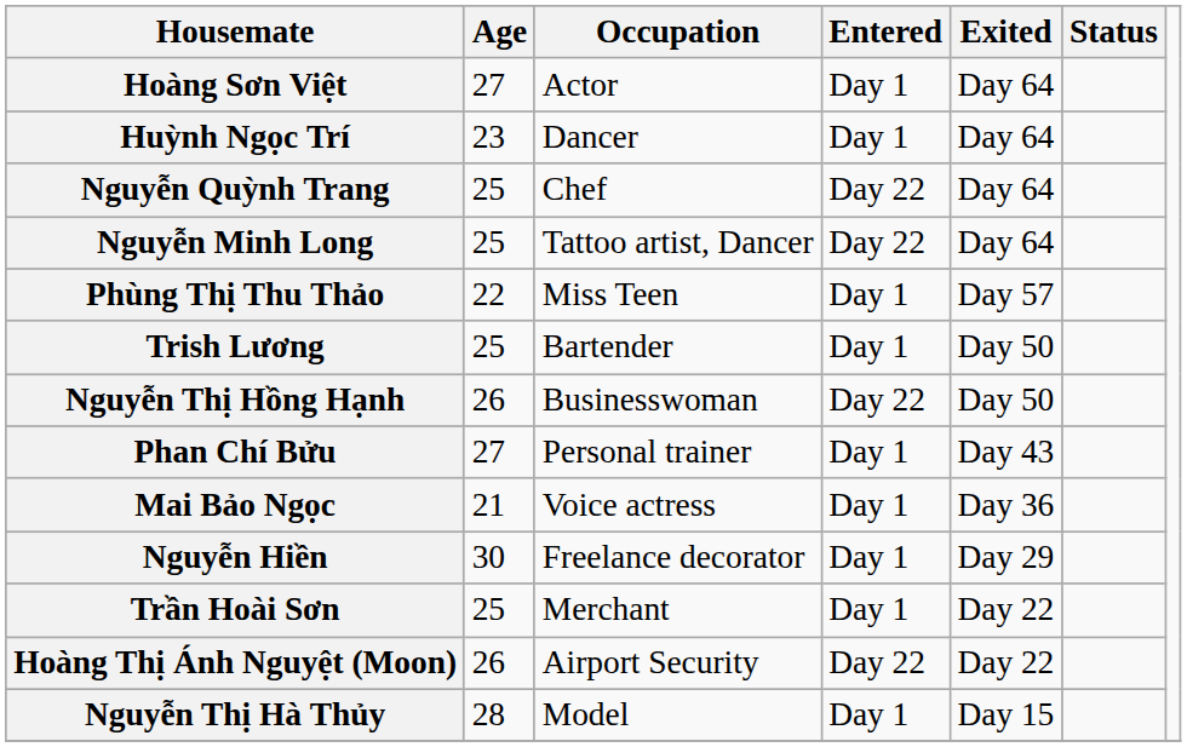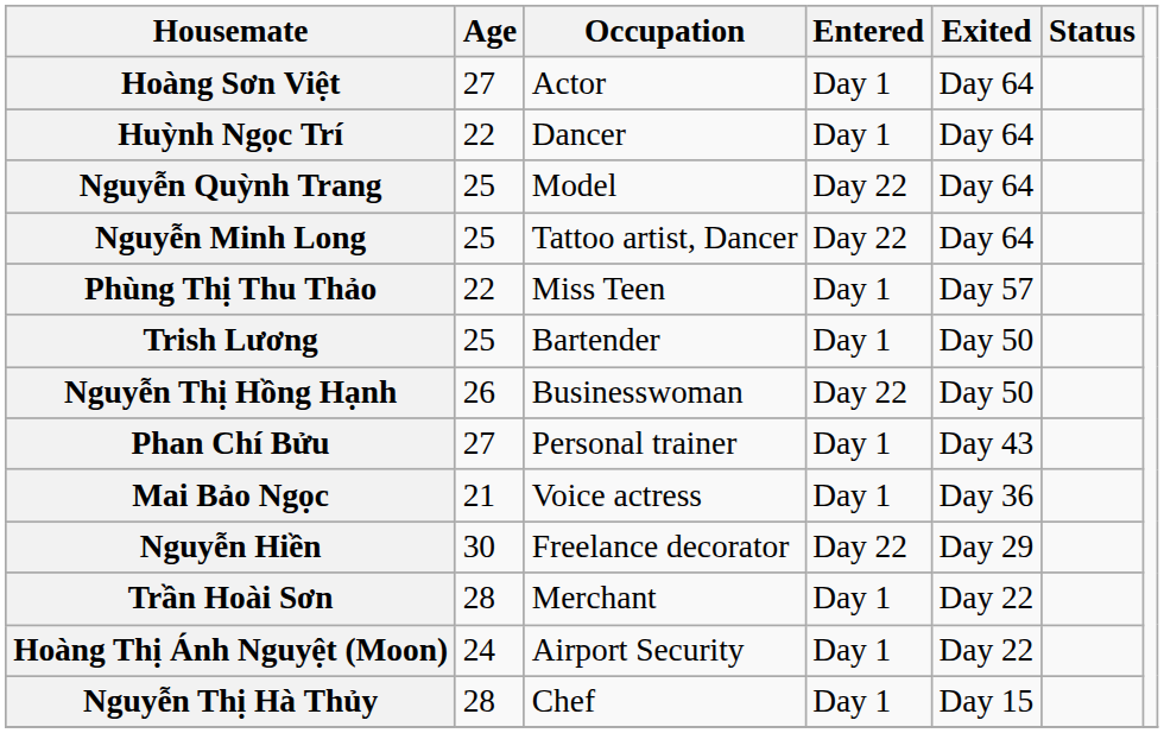Huỳnh Ngọc Trí | Age: 23 -> 22
Nguyễn Quỳnh Trang | Occupation: Chef -> Model
Nguyễn Hiền | Entered: Day 1 -> Day 22
Trần Hoài Sơn | Age: 25 -> 28
Hoàng Thị Ánh Nguyệt (Moon) | Age: 26 -> 24
Hoàng Thị Ánh Nguyệt (Moon) | Entered: Day 22 -> Day 1
Nguyễn Thị Hà Thủy | Occupation: Model -> Chef
